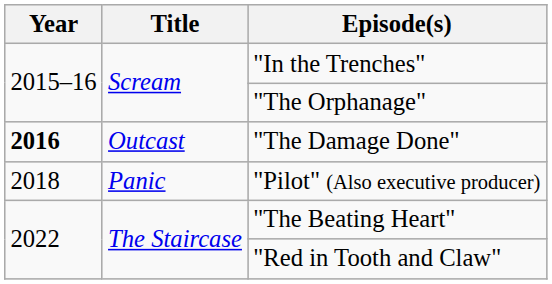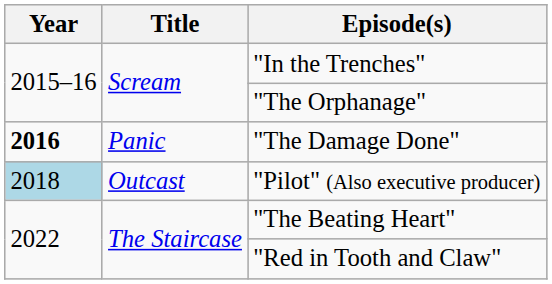"The Damage Done" | Title: Outcast -> Panic
"Pilot" (Also executive producer) | Year: no background -> lightblue background
"Pilot" (Also executive producer) | Title: Panic -> Outcast
